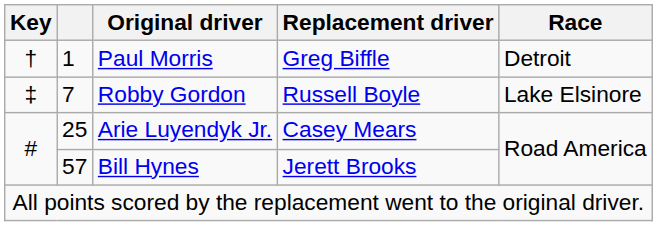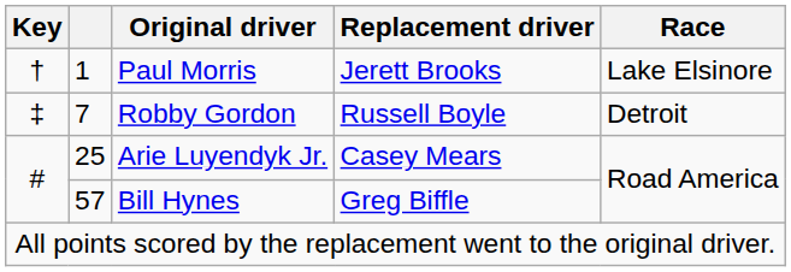Paul Morris | Replacement driver: Greg Biffle -> Jerett Brooks
Paul Morris | Race: Detroit -> Lake Elsinore
Robby Gordon | Race: Lake Elsinore -> Detroit
Bill Hynes | Replacement driver: Jerett Brooks -> Greg Biffle
